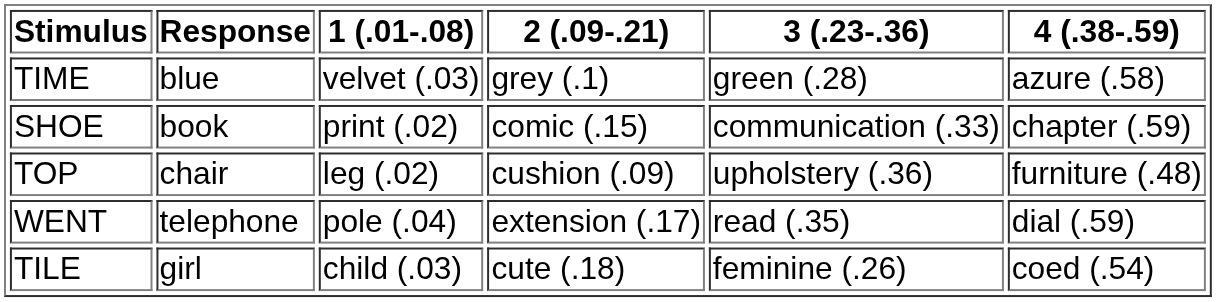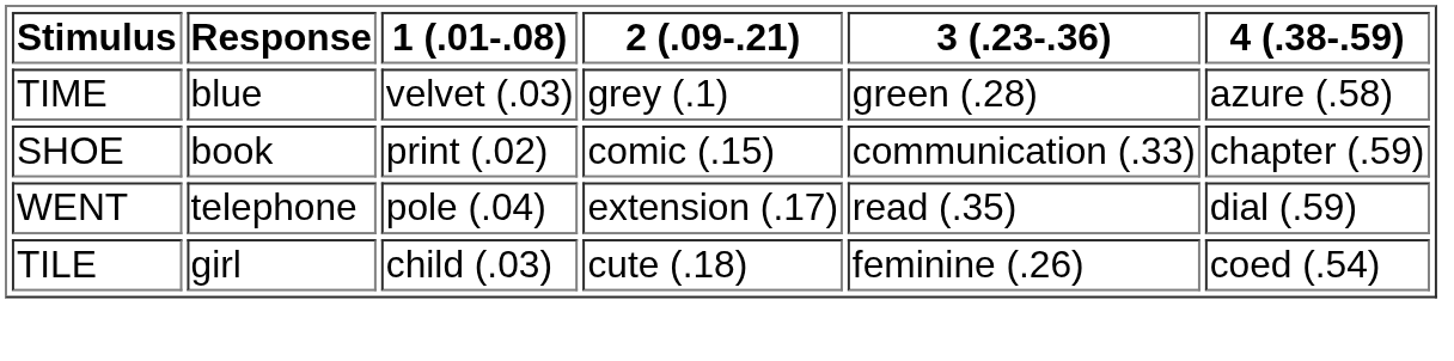- row: TOP | chair | leg (.02) | cushion (.09) | upholstery (.36) | furniture (.48)
